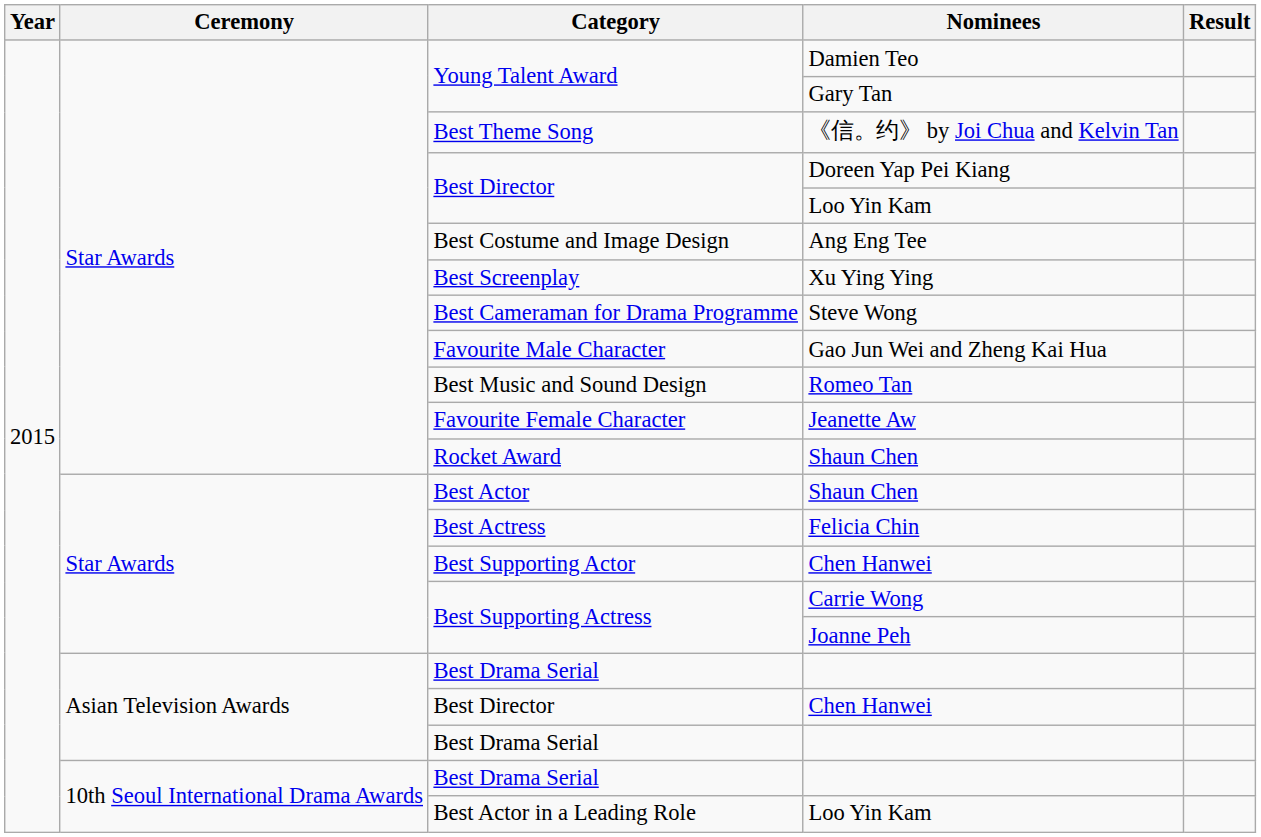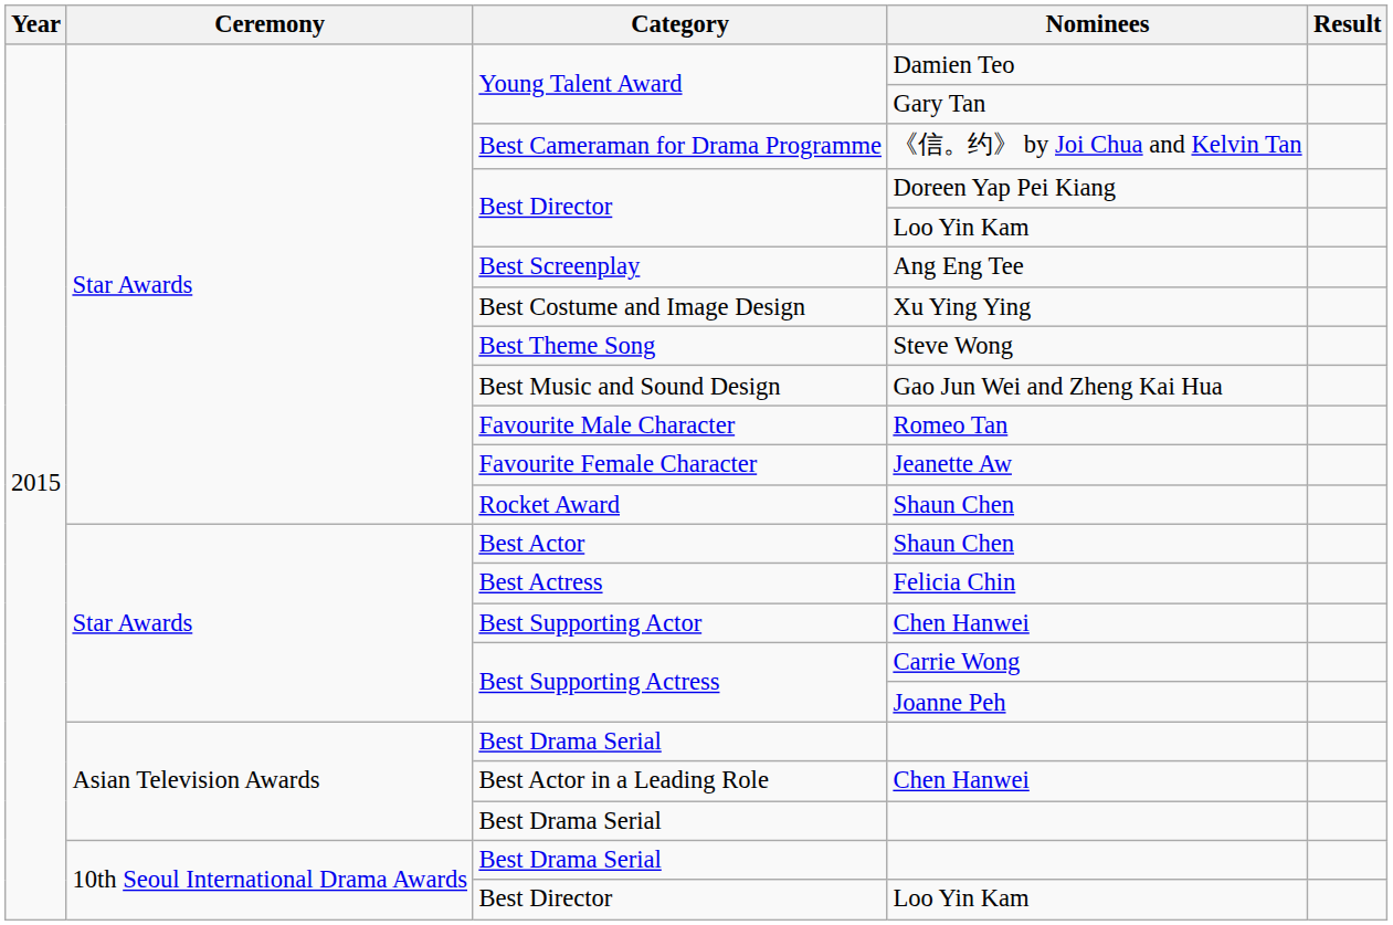《信。约》 by Joi Chua and Kelvin Tan | Category: Best Theme Song -> Best Cameraman for Drama Programme
Ang Eng Tee | Category: Best Costume and Image Design -> Best Screenplay
Xu Ying Ying | Category: Best Screenplay -> Best Costume and Image Design
Steve Wong | Category: Best Cameraman for Drama Programme -> Best Theme Song
Gao Jun Wei and Zheng Kai Hua | Category: Favourite Male Character -> Best Music and Sound Design
Romeo Tan | Category: Best Music and Sound Design -> Favourite Male Character
Asian Television Awards / Chen Hanwei | Category: Best Director -> Best Actor in a Leading Role
10th Seoul International Drama Awards / Loo Yin Kam | Category: Best Actor in a Leading Role -> Best Director
